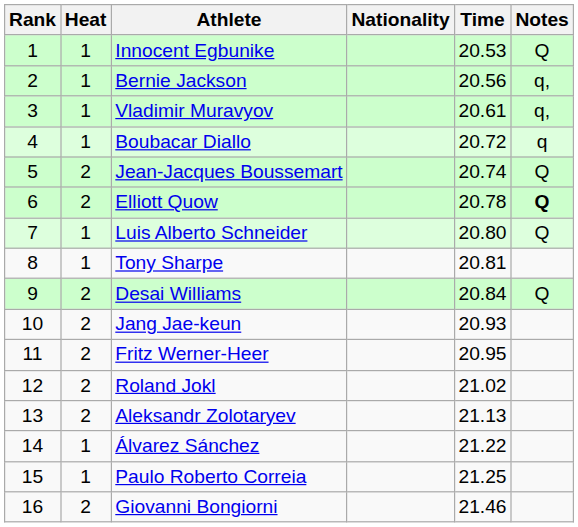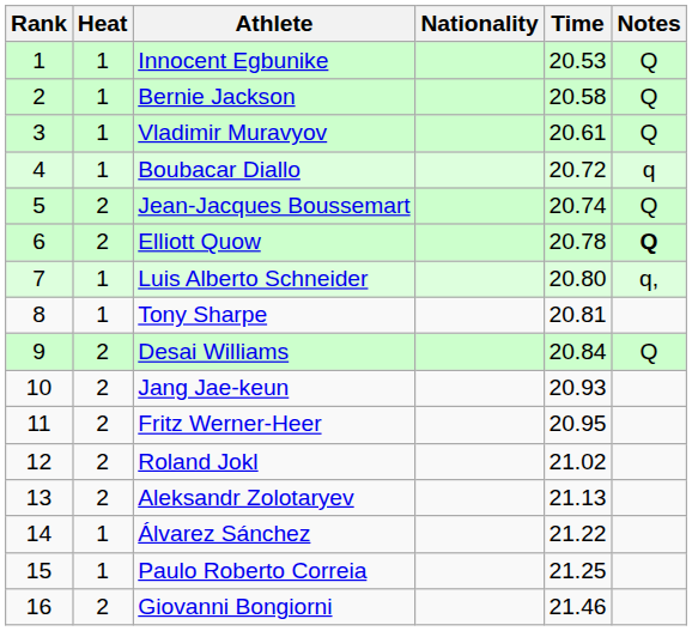Bernie Jackson | Time: 20.56 -> 20.58
Bernie Jackson | Notes: q, -> Q
Vladimir Muravyov | Notes: q, -> Q
Luis Alberto Schneider | Notes: Q -> q,
